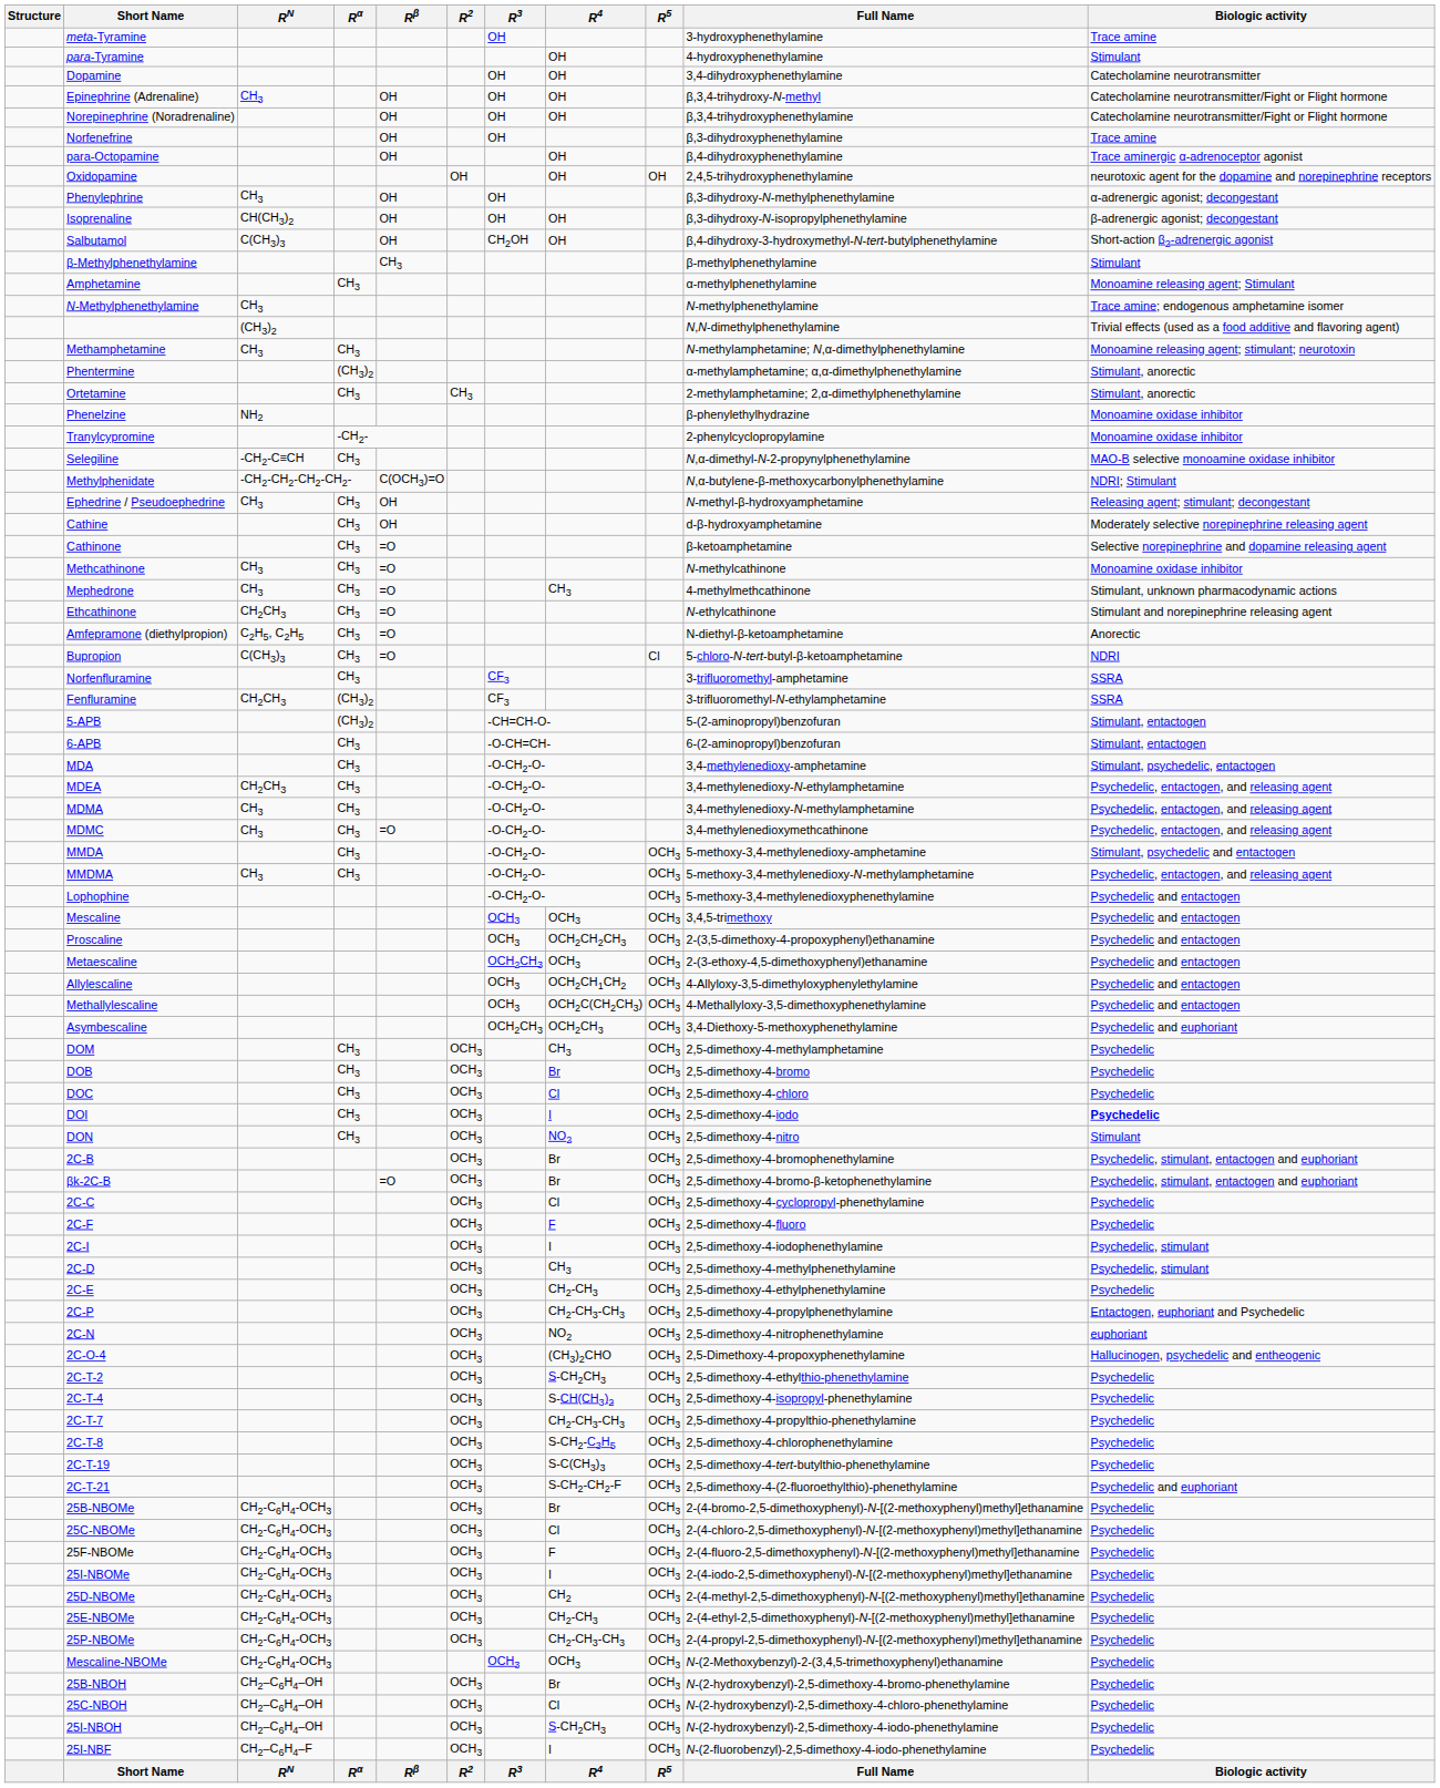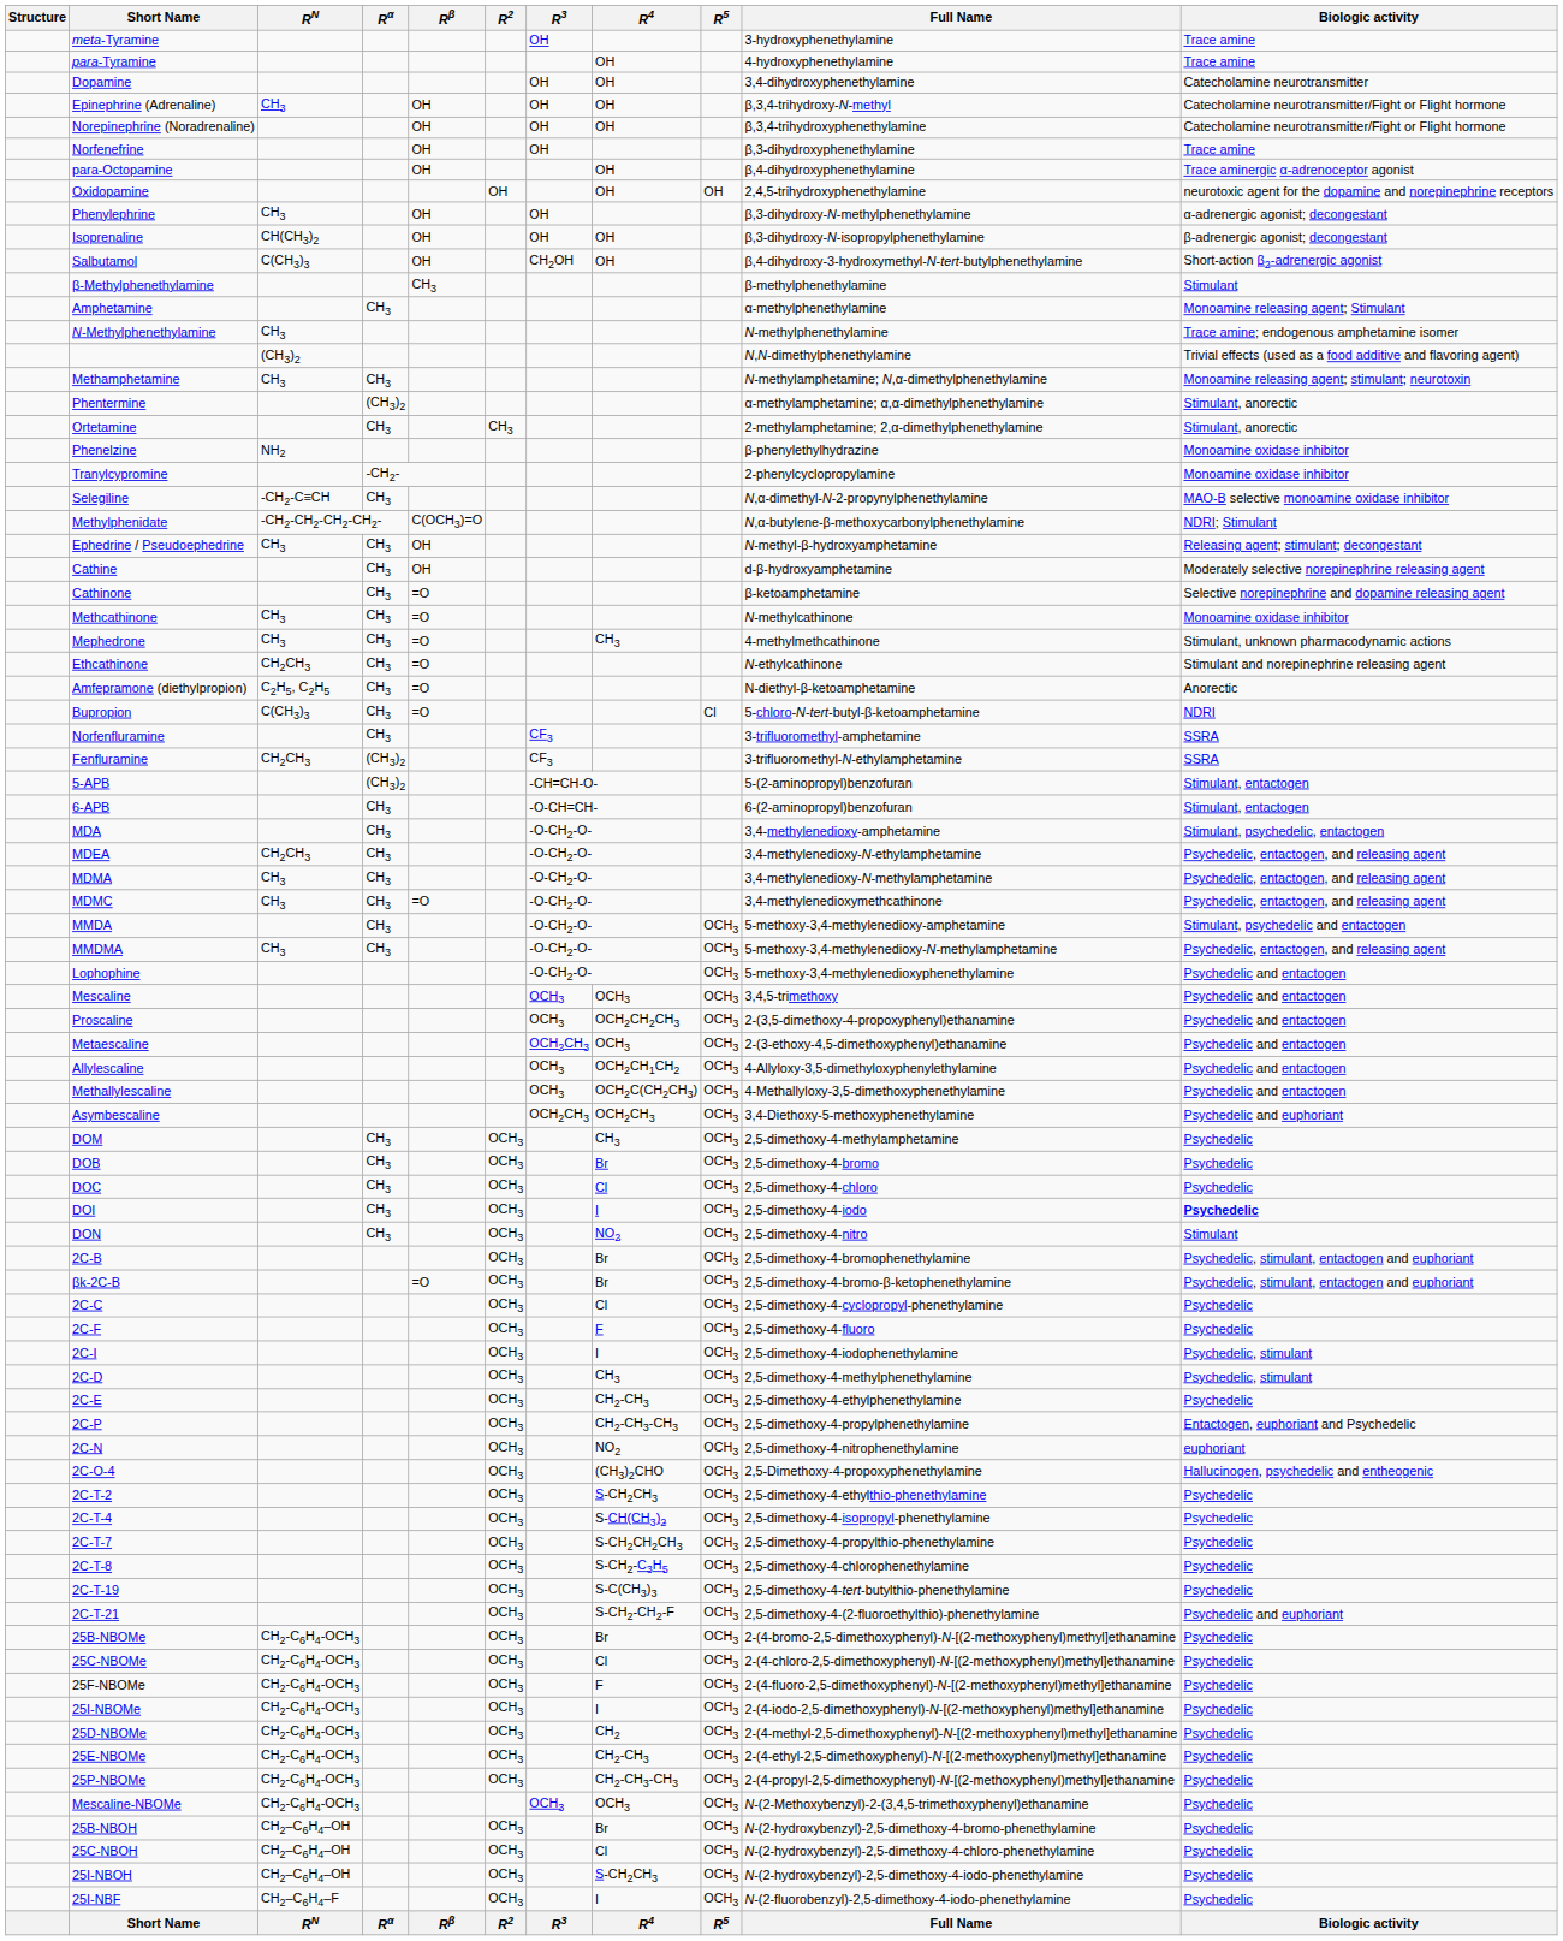para-Tyramine | Biologic activity: Stimulant -> Trace amine
2C-T-7 | R4: CH2-CH3-CH3 -> S-CH2CH2CH3
